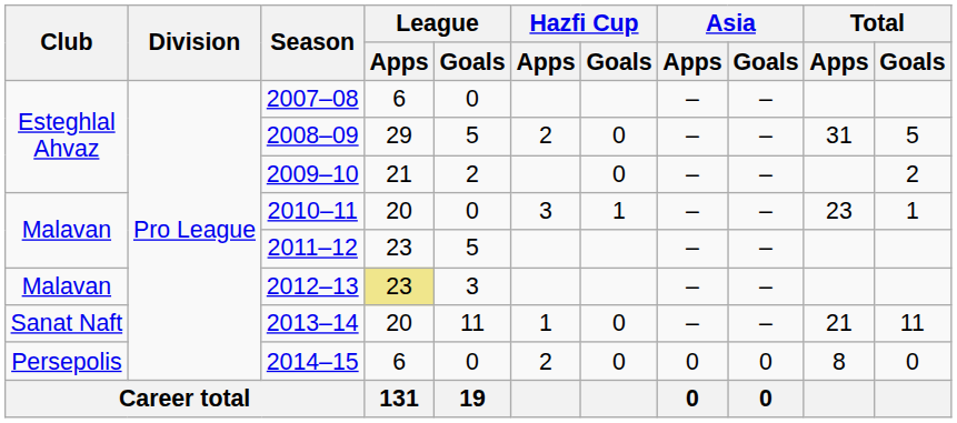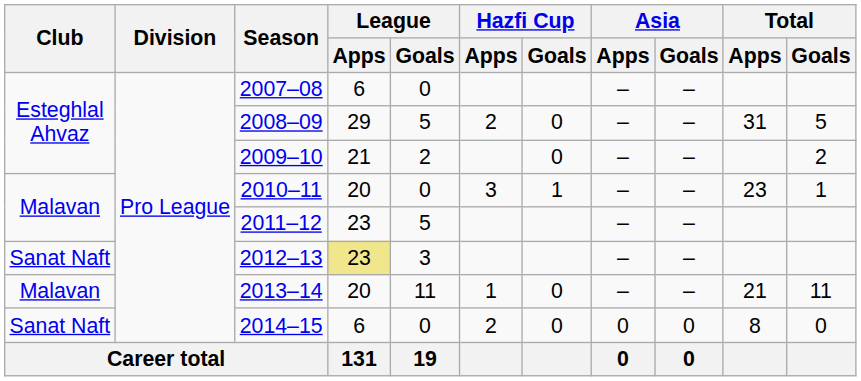2012–13 | Club: Malavan -> Sanat Naft
2013–14 | Club: Sanat Naft -> Malavan
2014–15 | Club: Persepolis -> Sanat Naft
